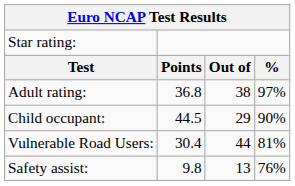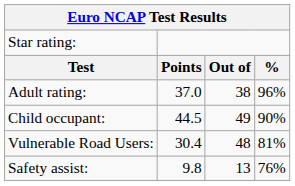Adult rating: | column 2: 36.8 -> 37.0
Adult rating: | column 4: 97% -> 96%
Child occupant: | column 3: 29 -> 49
Vulnerable Road Users: | column 3: 44 -> 48
